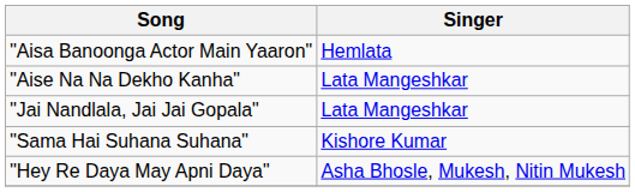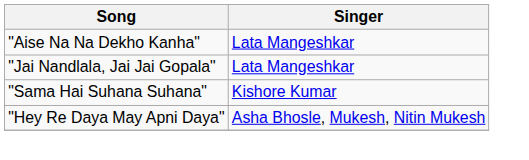- row: "Aisa Banoonga Actor Main Yaaron" | Hemlata
